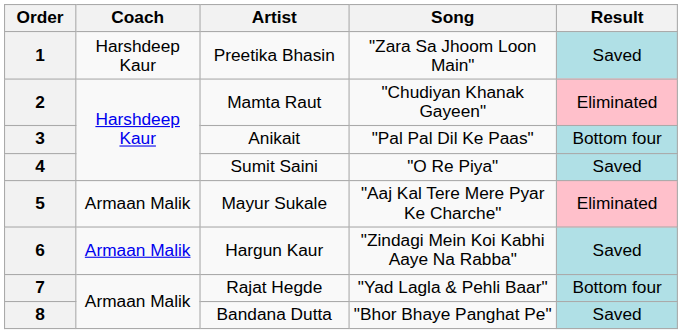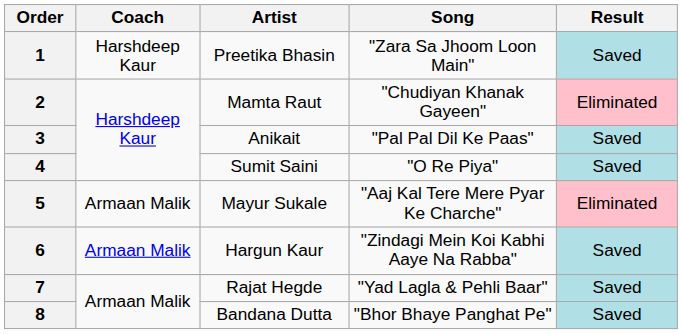3 | Result: Bottom four -> Saved
7 | Result: Bottom four -> Saved
